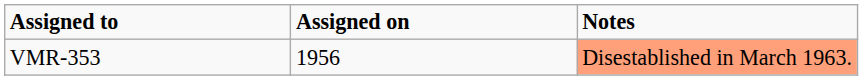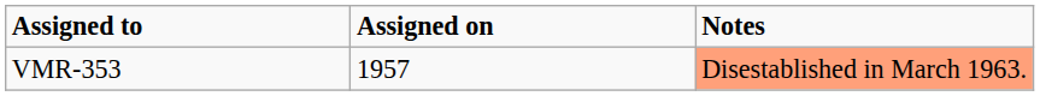VMR-353 | Assigned on: 1956 -> 1957
